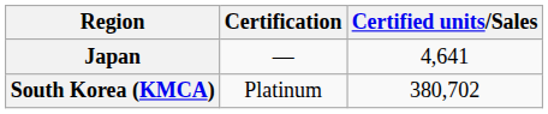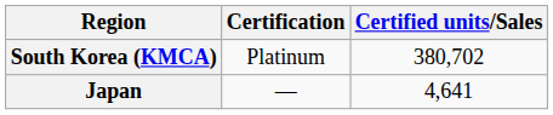rows swapped: South Korea (KMCA) <-> Japan
